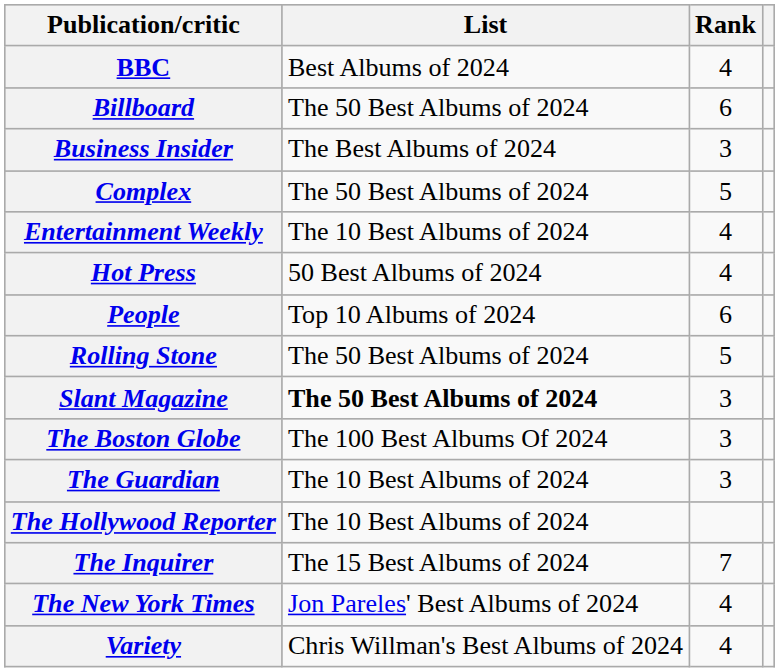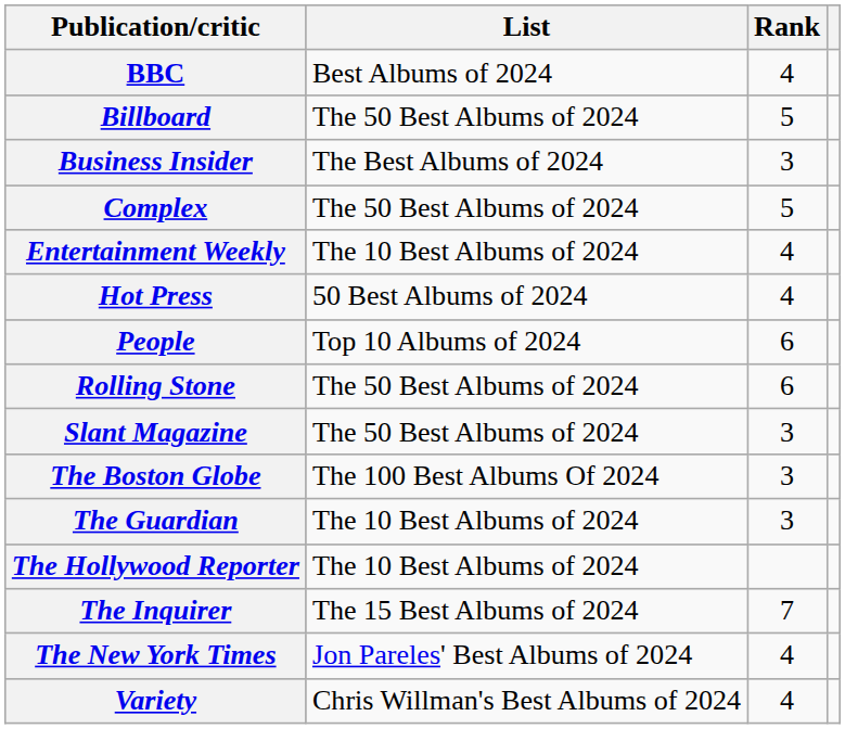Billboard | Rank: 6 -> 5
Rolling Stone | Rank: 5 -> 6
Slant Magazine | List: bold -> normal
